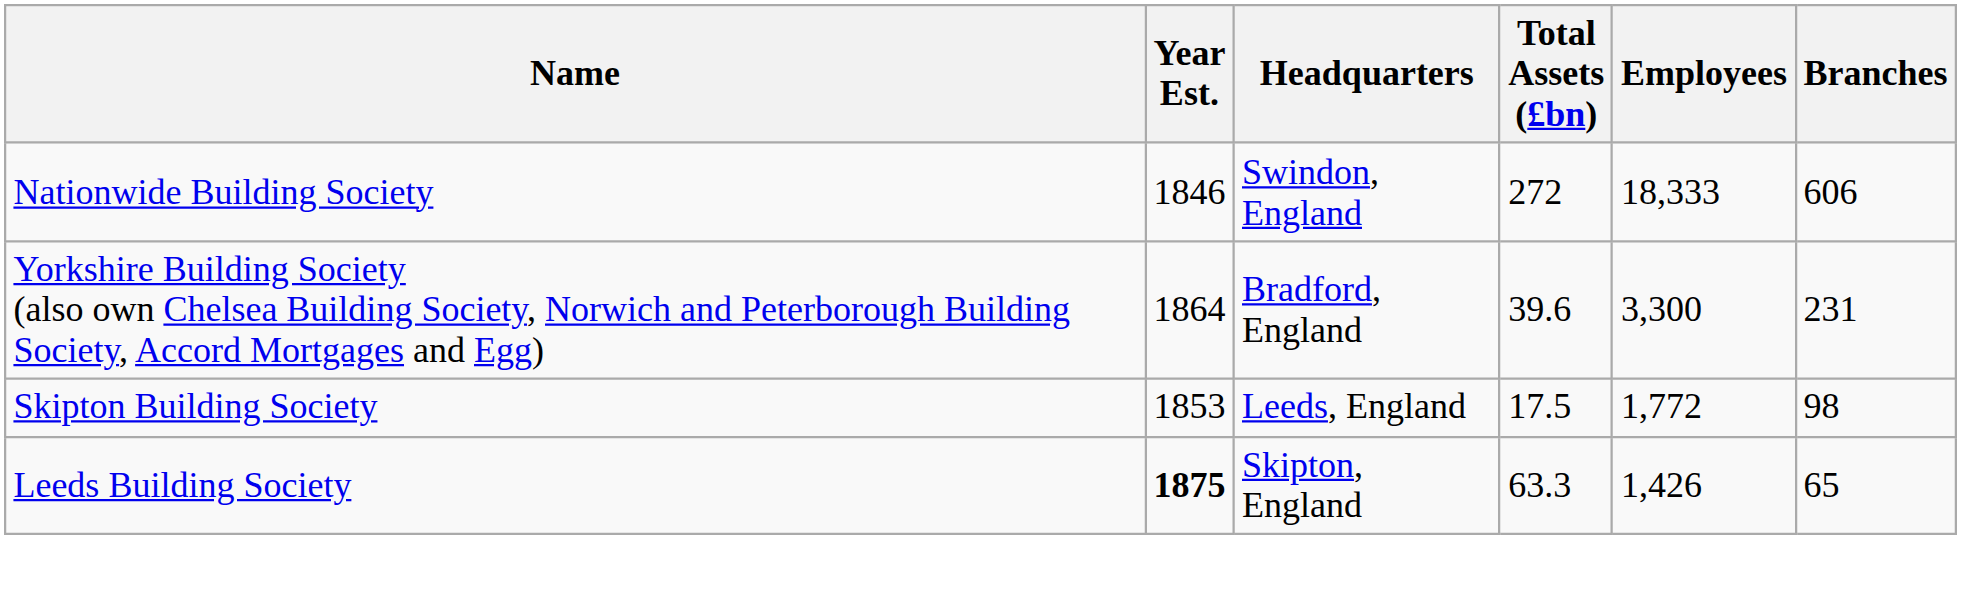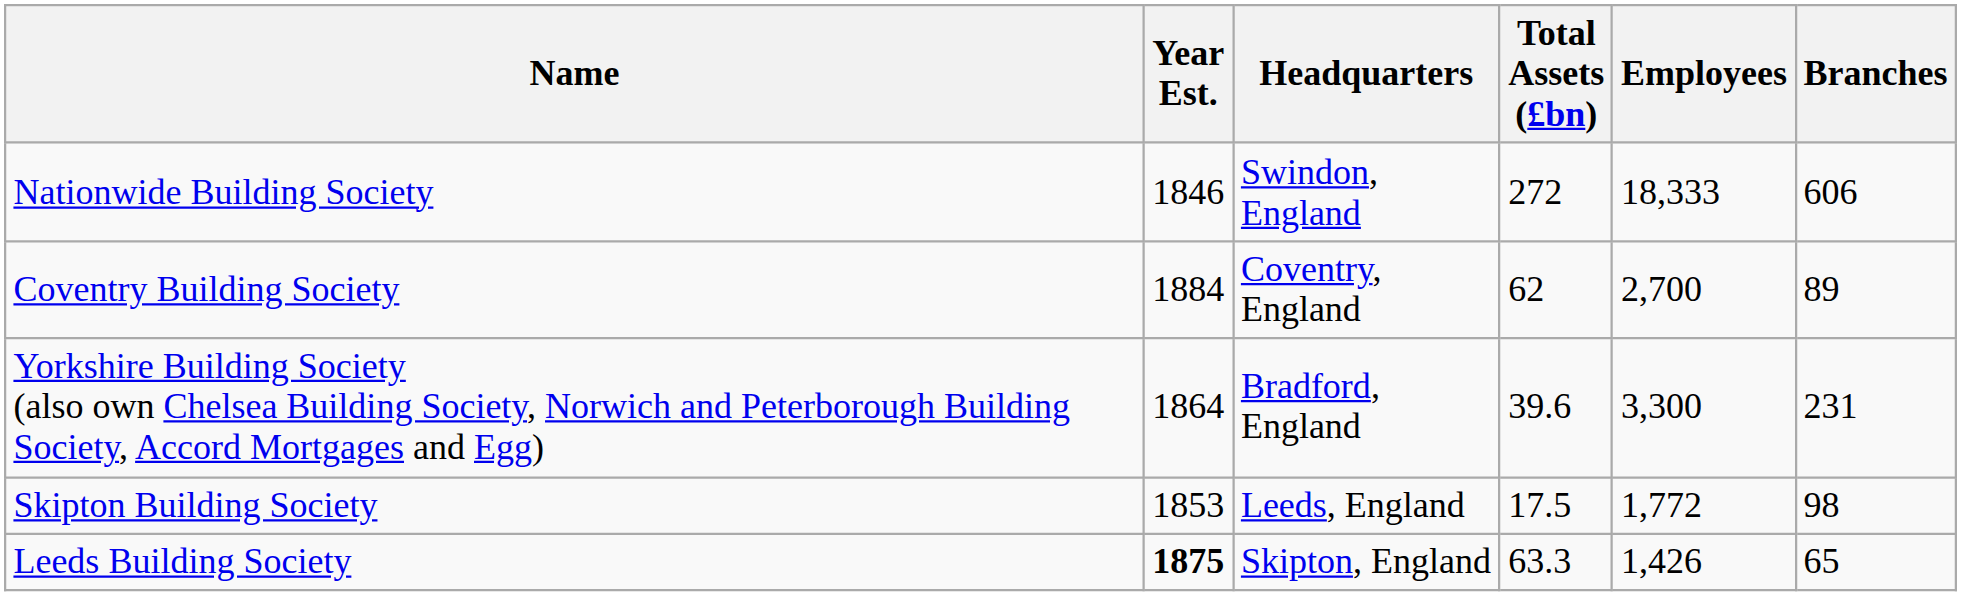+ row: Coventry Building Society | 1884 | Coventry, England | 62 | 2,700 | 89
